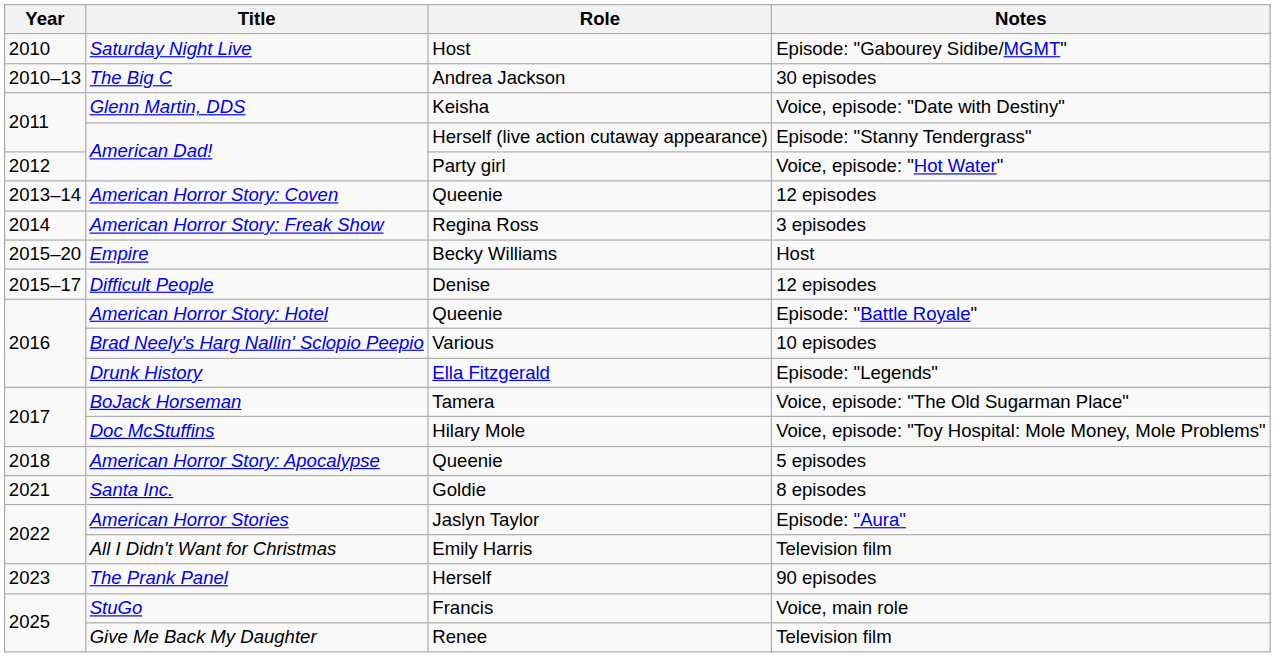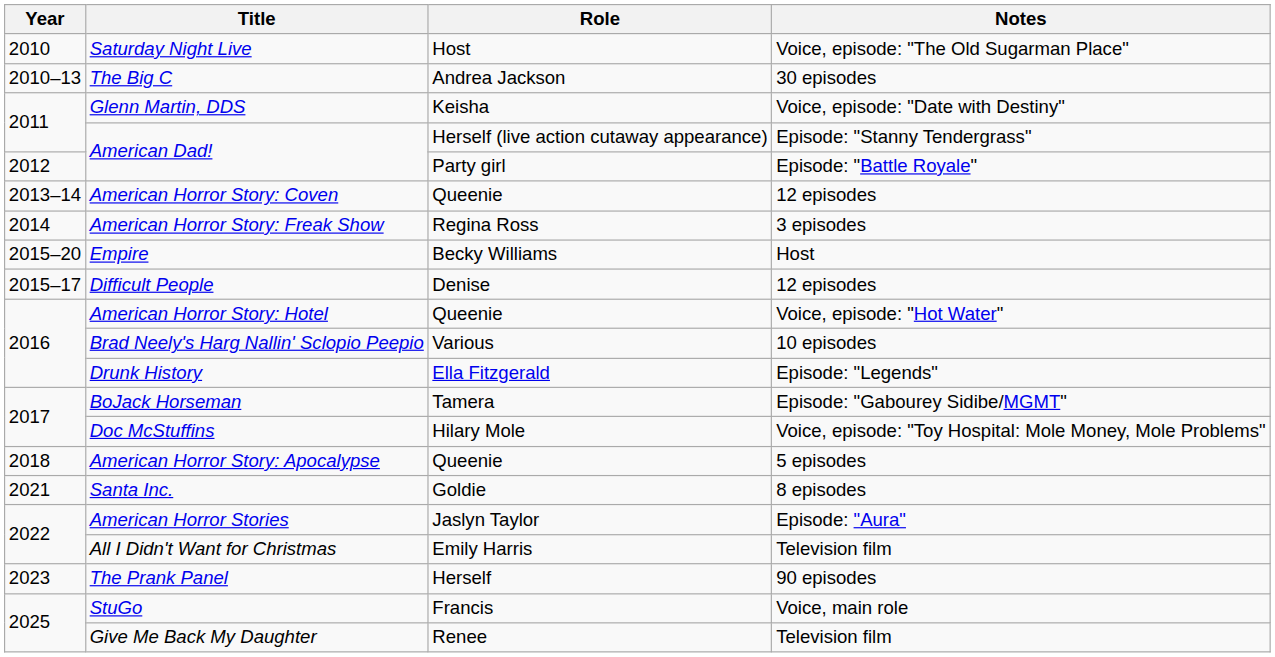Saturday Night Live | Notes: Episode: "Gabourey Sidibe/MGMT" -> Voice, episode: "The Old Sugarman Place"
American Dad! / Party girl | Notes: Voice, episode: "Hot Water" -> Episode: "Battle Royale"
American Horror Story: Hotel | Notes: Episode: "Battle Royale" -> Voice, episode: "Hot Water"
BoJack Horseman | Notes: Voice, episode: "The Old Sugarman Place" -> Episode: "Gabourey Sidibe/MGMT"
